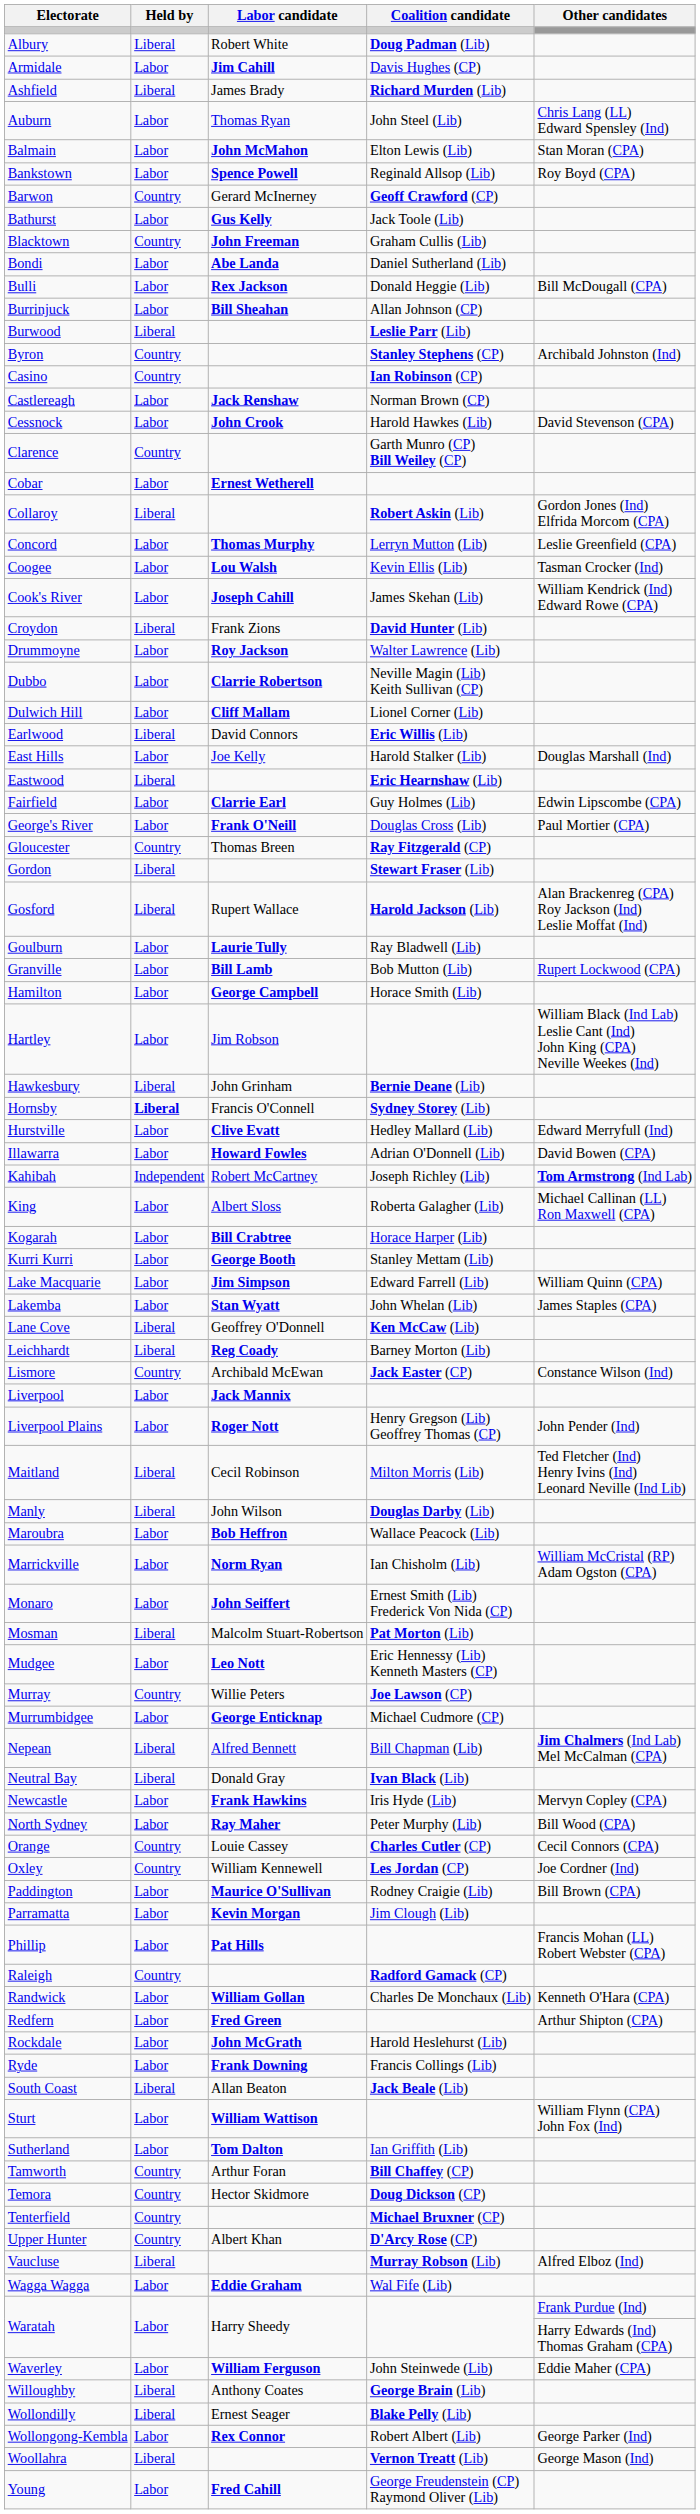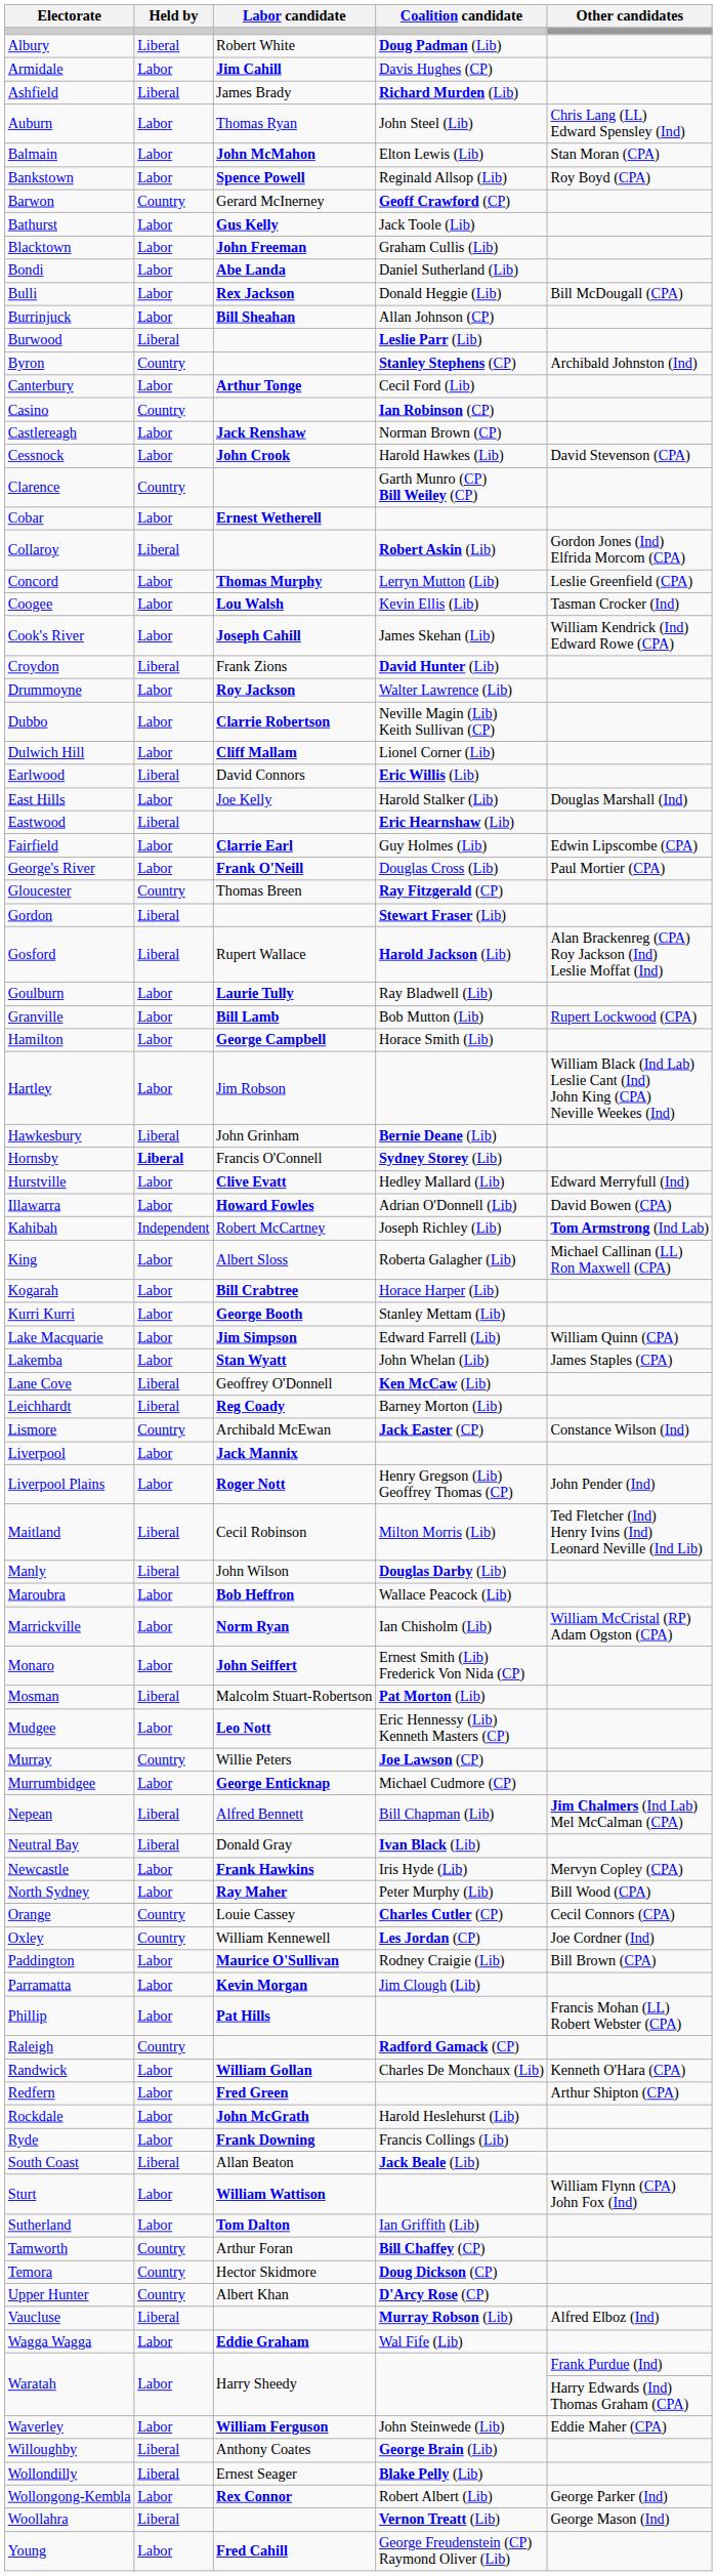Blacktown | Held by: Country -> Labor
+ row: Canterbury | Labor | Arthur Tonge | Cecil Ford (Lib)
- row: Tenterfield | Country | Michael Bruxner (CP)
